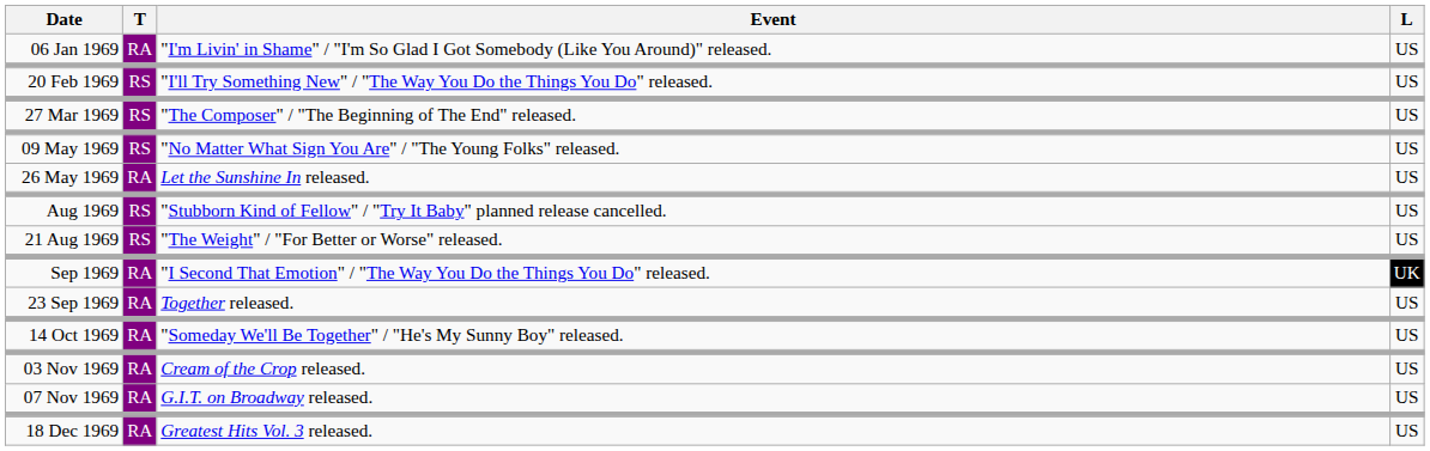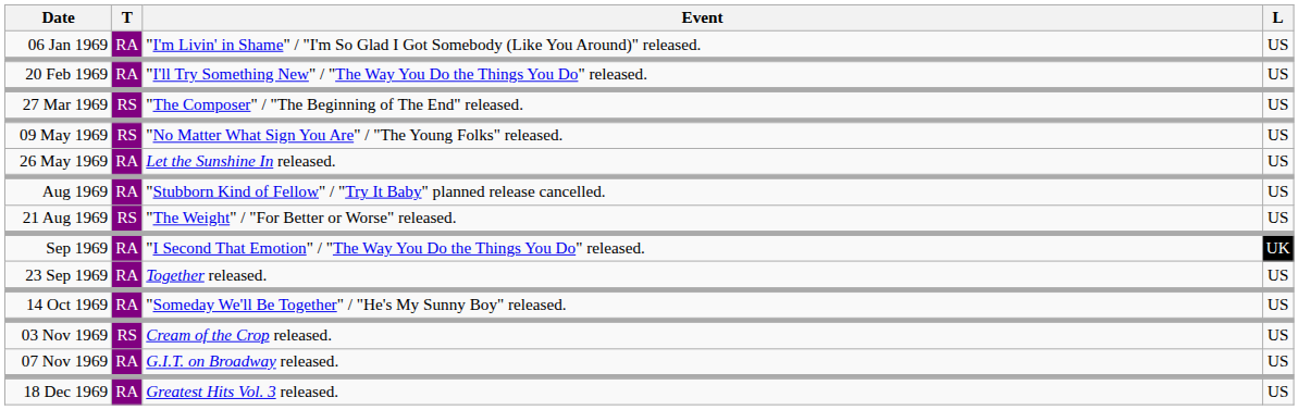20 Feb 1969 | T: RS -> RA
Aug 1969 | T: RS -> RA
03 Nov 1969 | T: RA -> RS
